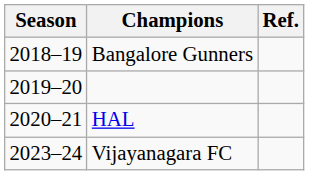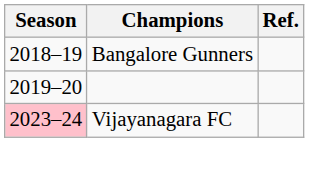- row: 2020–21 | HAL
Vijayanagara FC | Season: no background -> pink background
